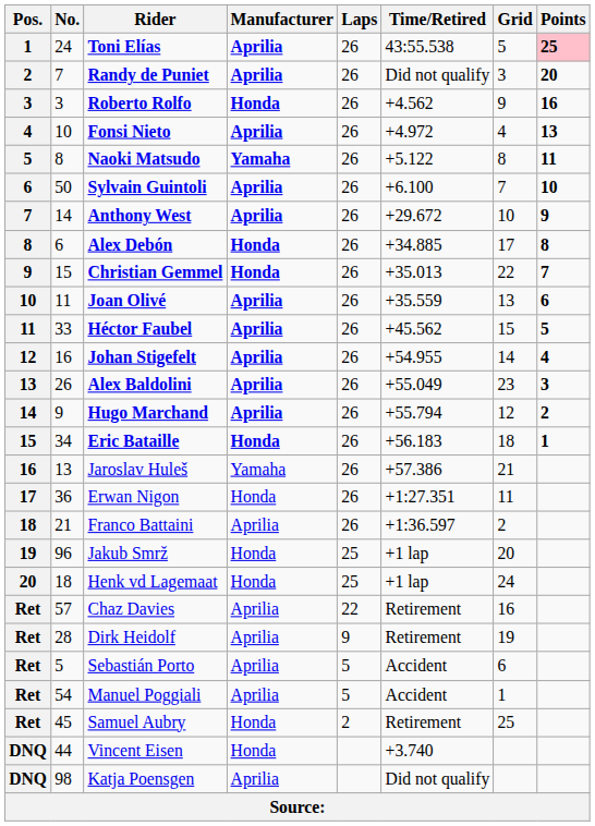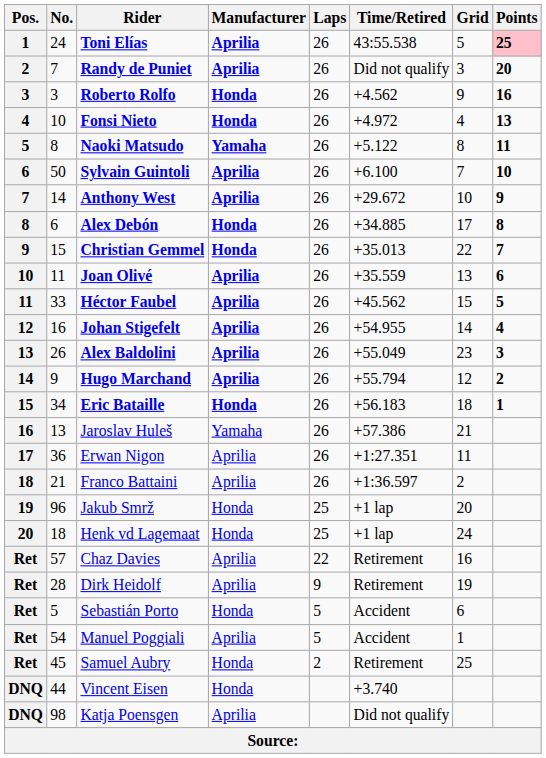Fonsi Nieto | Manufacturer: Aprilia -> Honda
Erwan Nigon | Manufacturer: Honda -> Aprilia
Sebastián Porto | Manufacturer: Aprilia -> Honda
